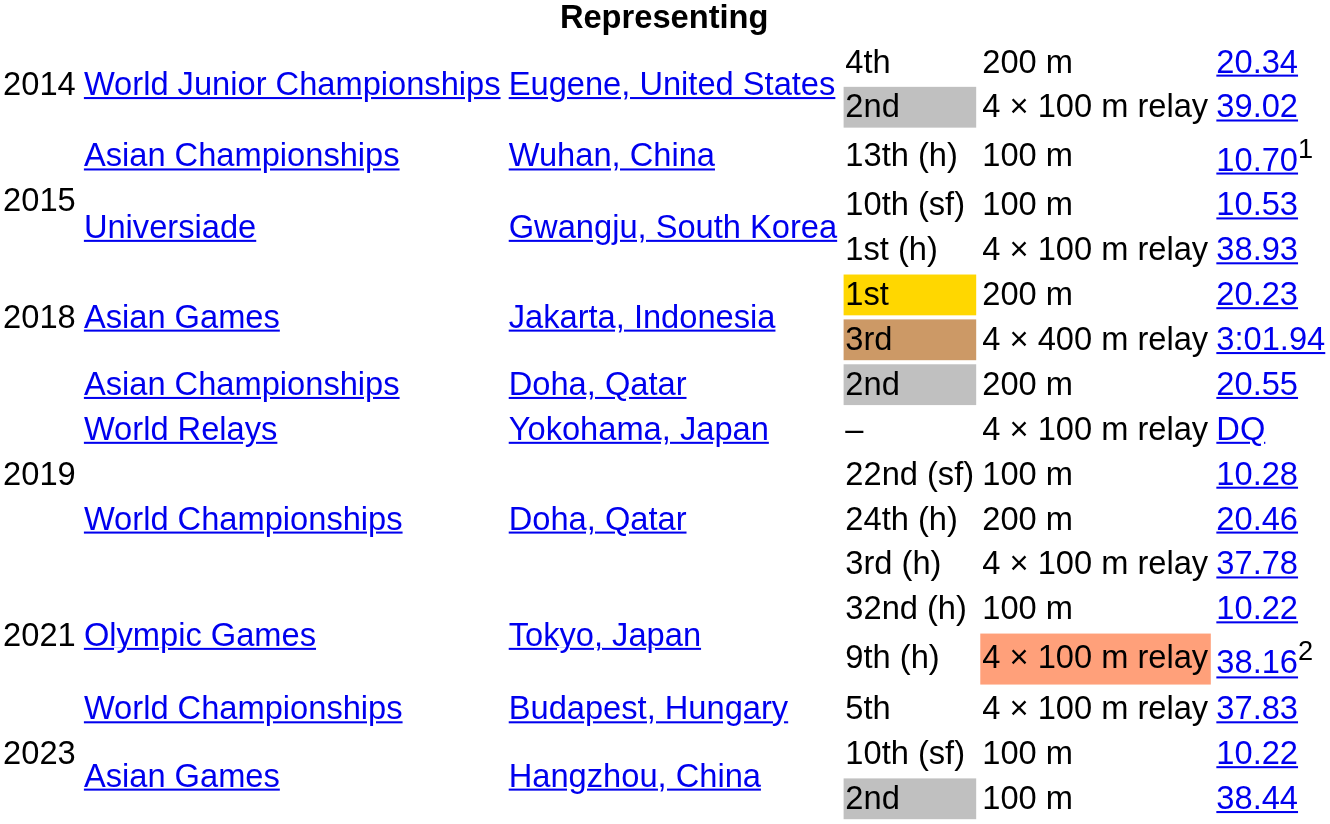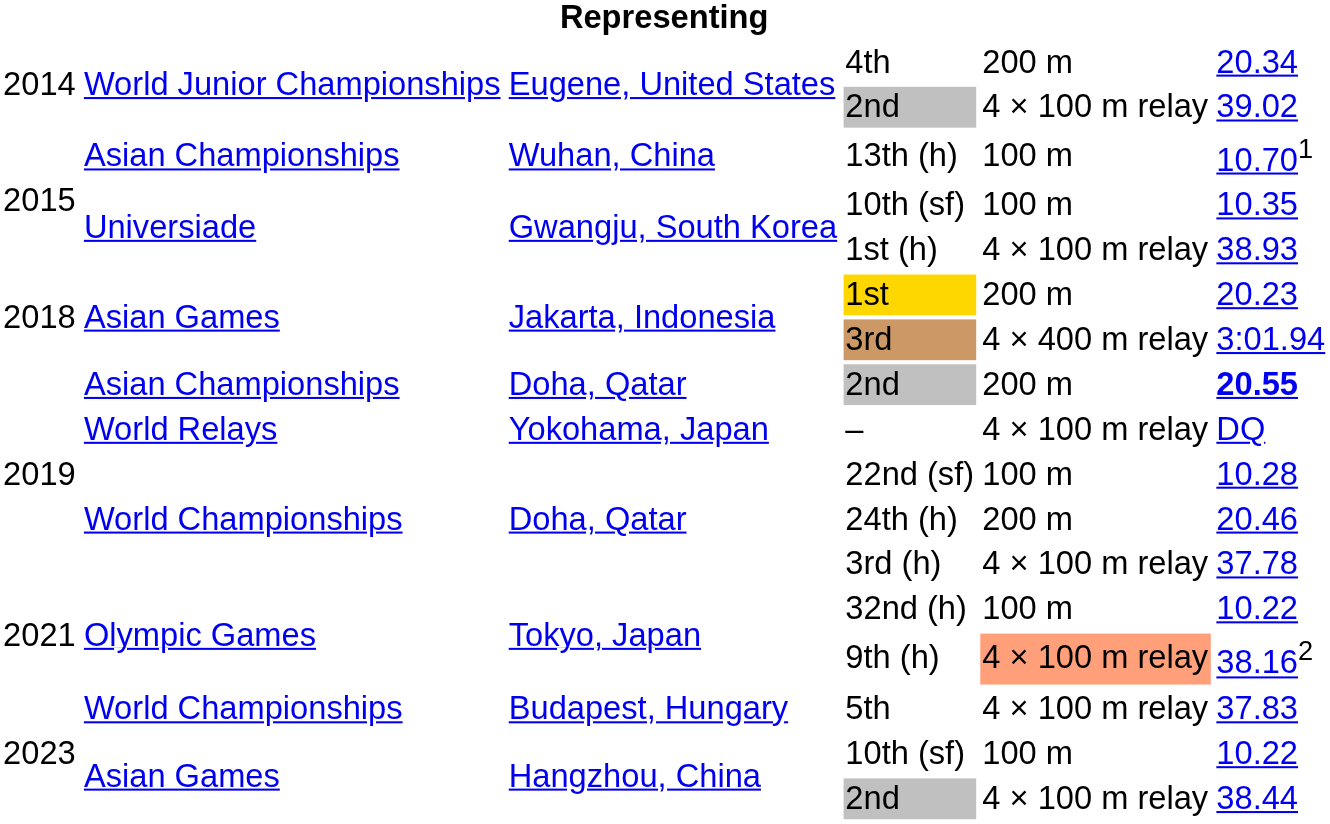Gwangju, South Korea / 10th (sf) | column 6: 10.53 -> 10.35
Doha, Qatar / 2nd | column 6: normal -> bold
Hangzhou, China / 2nd | column 5: 100 m -> 4 × 100 m relay
